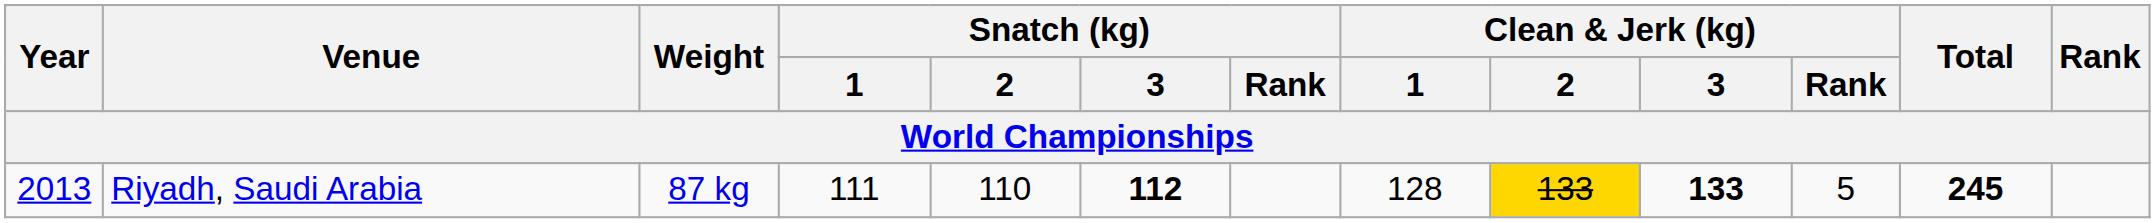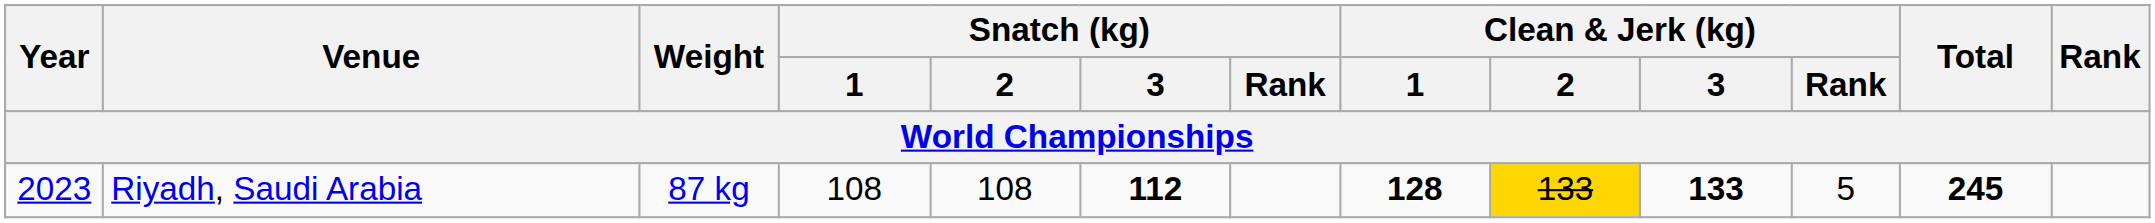Riyadh, Saudi Arabia | Year: 2013 -> 2023
Riyadh, Saudi Arabia | Snatch (kg) / 1: 111 -> 108
Riyadh, Saudi Arabia | Snatch (kg) / 2: 110 -> 108
Riyadh, Saudi Arabia | Clean & Jerk (kg) / 1: normal -> bold
